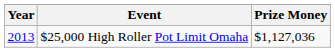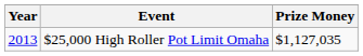$25,000 High Roller Pot Limit Omaha | Prize Money: $1,127,036 -> $1,127,035
